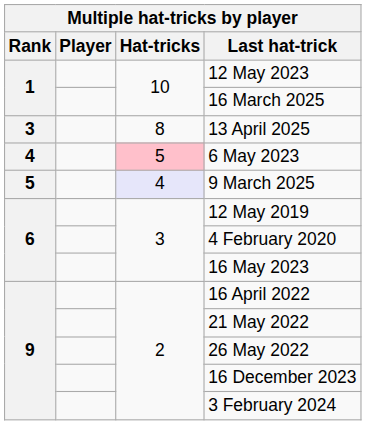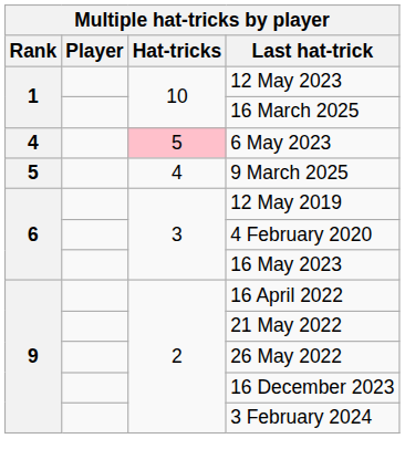- row: 3 | 8 | 13 April 2025
9 March 2025 | Hat-tricks: lavender background -> no background
